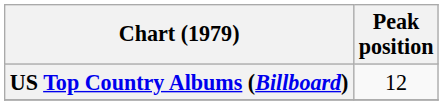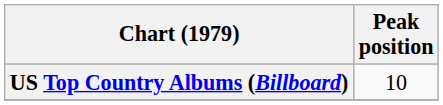US Top Country Albums (Billboard) | Peak position: 12 -> 10
